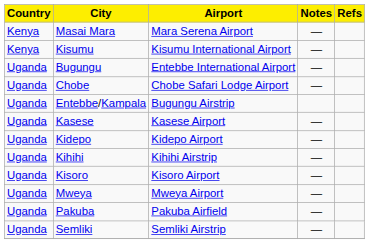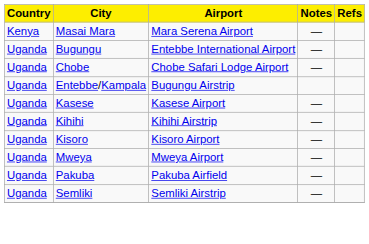- row: Kenya | Kisumu | Kisumu International Airport | —
- row: Uganda | Kidepo | Kidepo Airport | —
